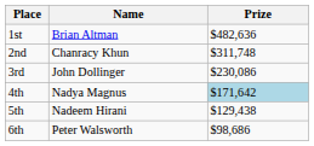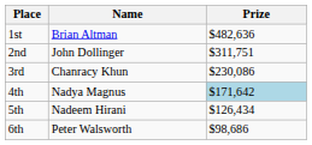2nd | Name: Chanracy Khun -> John Dollinger
2nd | Prize: $311,748 -> $311,751
3rd | Name: John Dollinger -> Chanracy Khun
5th | Prize: $129,438 -> $126,434
